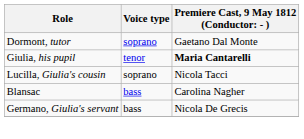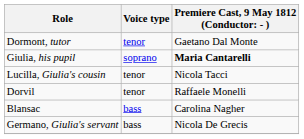Dormont, tutor | Voice type: soprano -> tenor
Giulia, his pupil | Voice type: tenor -> soprano
Lucilla, Giulia's cousin | Voice type: soprano -> tenor
+ row: Dorvil | tenor | Raffaele Monelli
